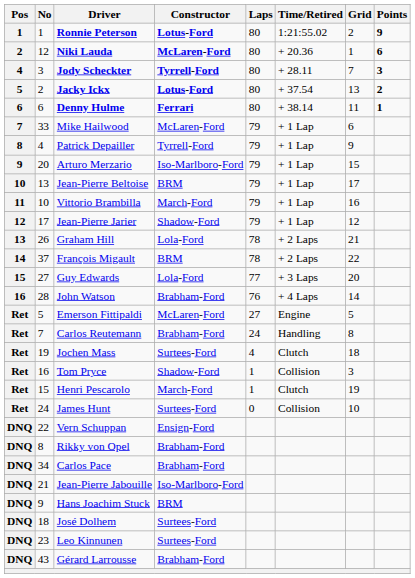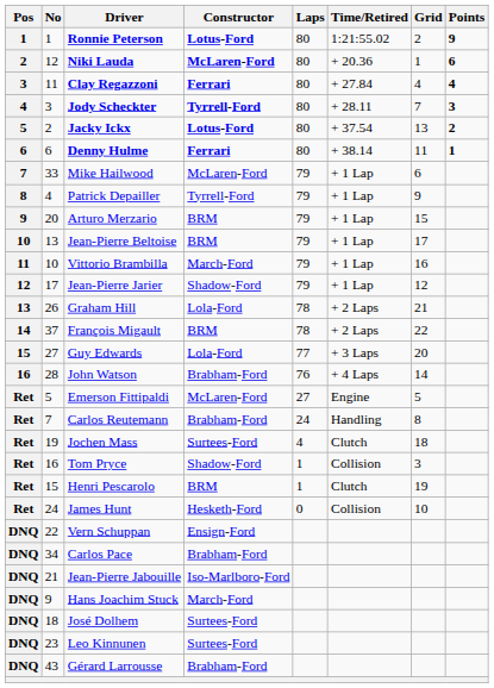+ row: 3 | 11 | Clay Regazzoni | Ferrari | 80 | + 27.84 | 4 | 4
Arturo Merzario | Constructor: Iso-Marlboro-Ford -> BRM
Henri Pescarolo | Constructor: March-Ford -> BRM
James Hunt | Constructor: Surtees-Ford -> Hesketh-Ford
- row: DNQ | 8 | Rikky von Opel | Brabham-Ford
Hans Joachim Stuck | Constructor: BRM -> March-Ford
